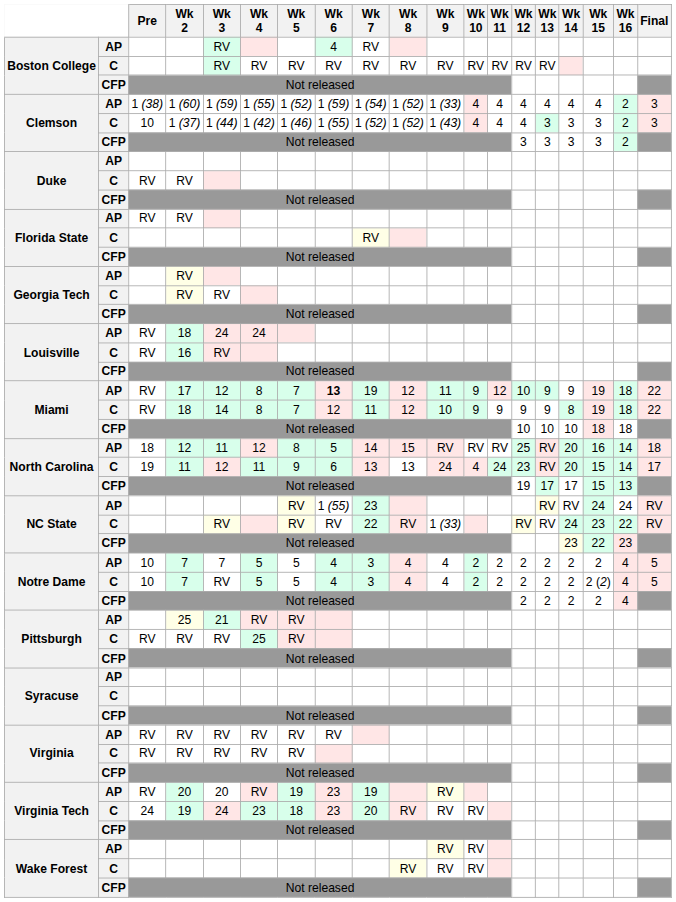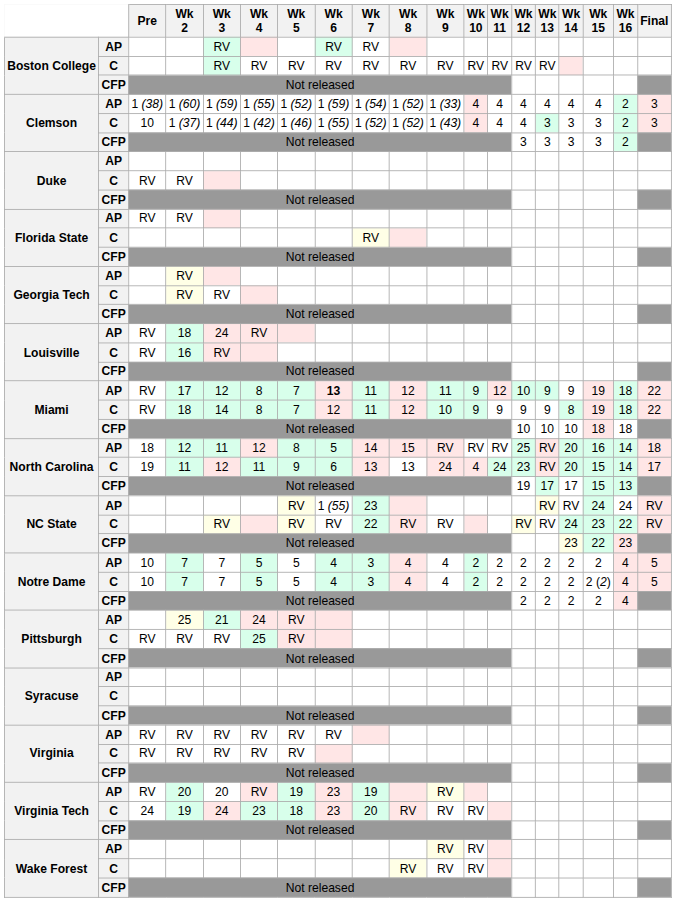Boston College / AP | Wk 6: 4 -> RV
Louisville / AP | Wk 4: 24 -> RV
Miami / AP | Wk 7: 19 -> 11
NC State / C | Wk 9: 1 (33) -> RV
Notre Dame / C | Wk 3: RV -> 7
Pittsburgh / AP | Wk 4: RV -> 24
